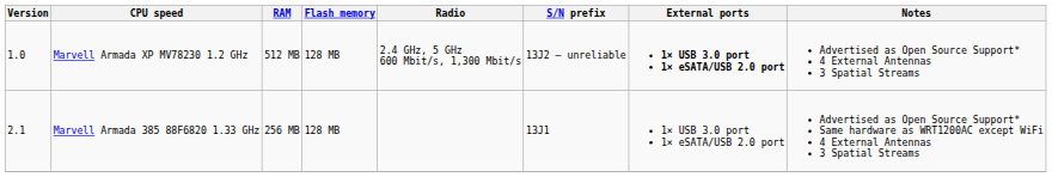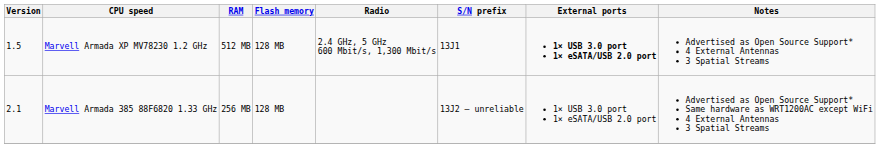Marvell Armada XP MV78230 1.2 GHz | Version: 1.0 -> 1.5
Marvell Armada XP MV78230 1.2 GHz | S/N prefix: 13J2 – unreliable -> 13J1
Marvell Armada 385 88F6820 1.33 GHz | S/N prefix: 13J1 -> 13J2 – unreliable
